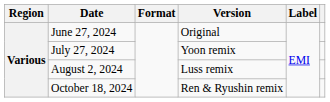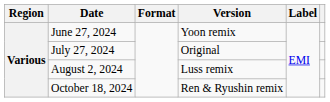June 27, 2024 | Version: Original -> Yoon remix
July 27, 2024 | Version: Yoon remix -> Original
